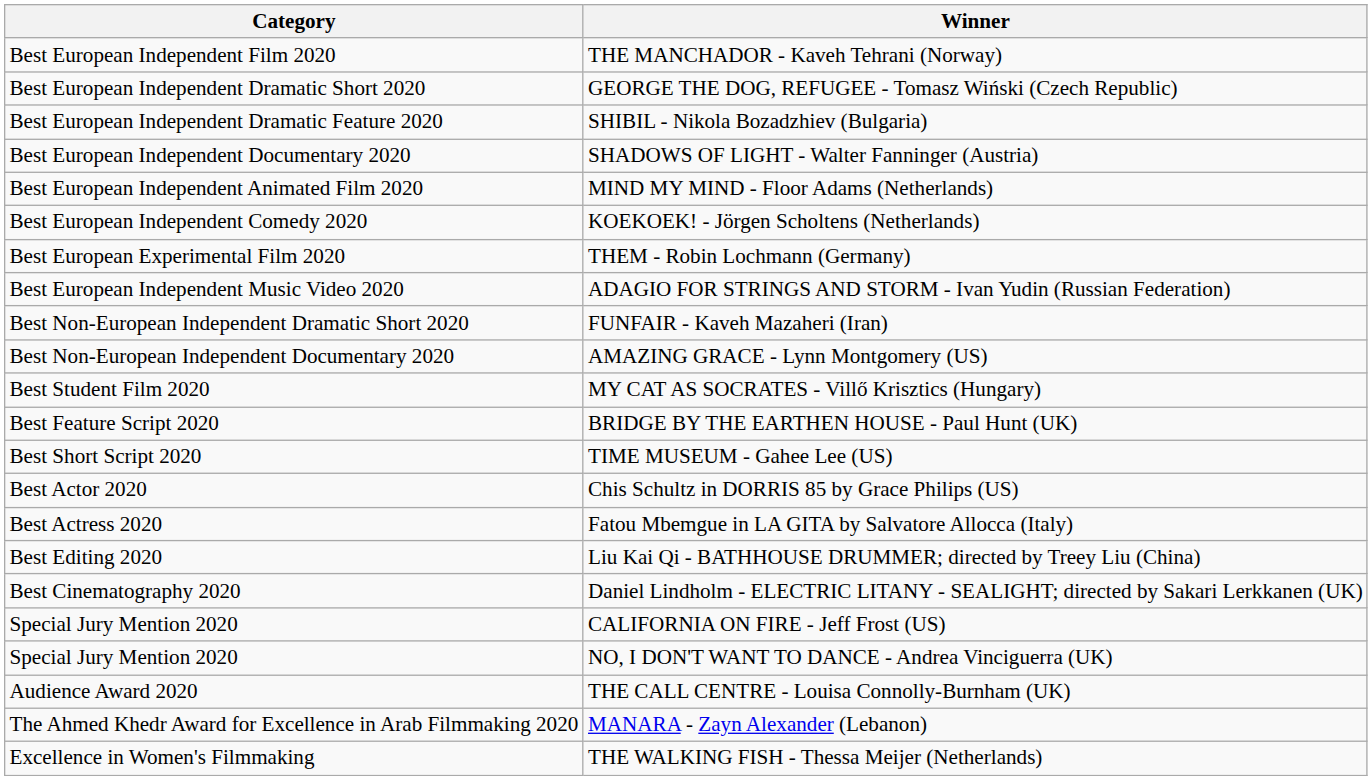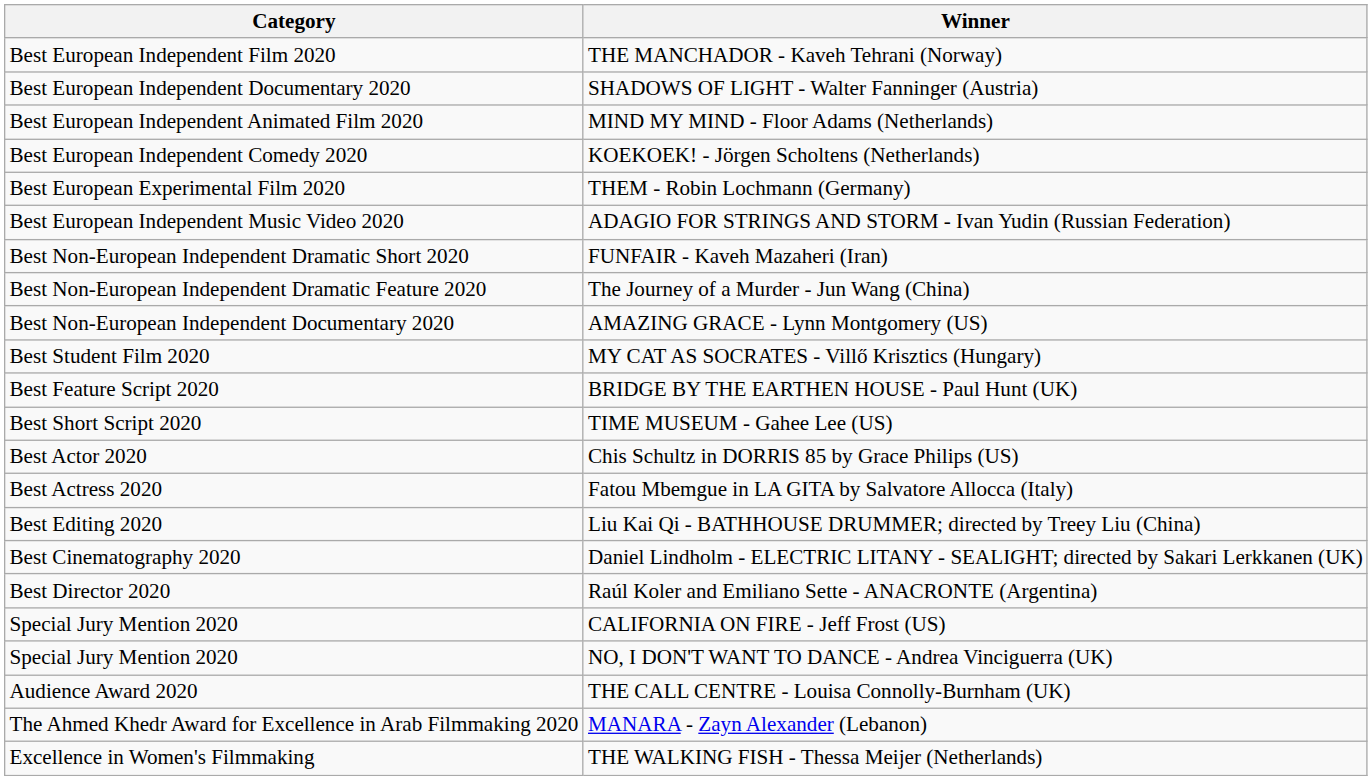- row: Best European Independent Dramatic Short 2020 | GEORGE THE DOG, REFUGEE - Tomasz Wiński (Czech Republic)
- row: Best European Independent Dramatic Feature 2020 | SHIBIL - Nikola Bozadzhiev (Bulgaria)
+ row: Best Non-European Independent Dramatic Feature 2020 | The Journey of a Murder - Jun Wang (China)
+ row: Best Director 2020 | Raúl Koler and Emiliano Sette - ANACRONTE (Argentina)
